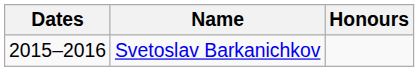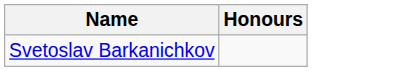- column: Dates | 2015–2016
